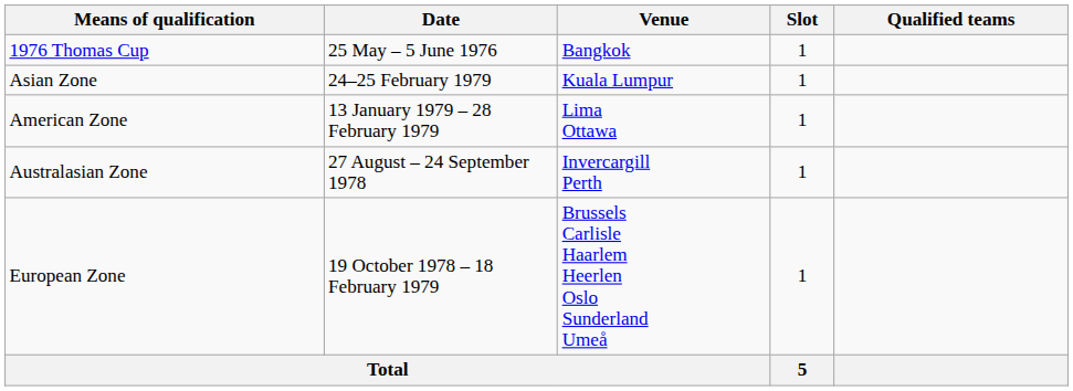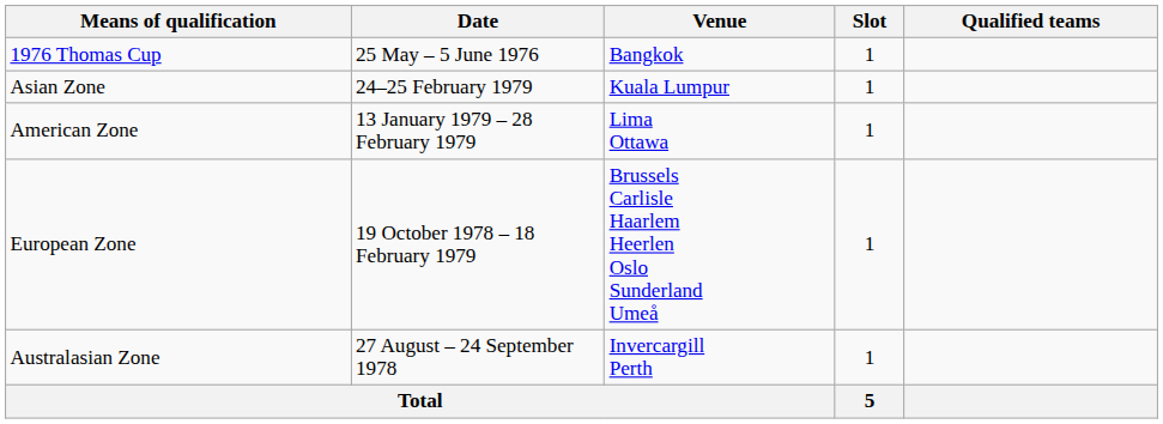rows swapped: European Zone <-> Australasian Zone
